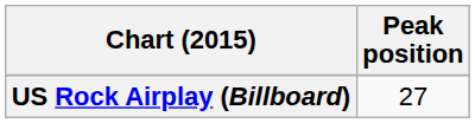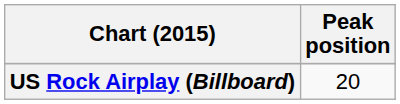US Rock Airplay (Billboard) | Peak position: 27 -> 20
